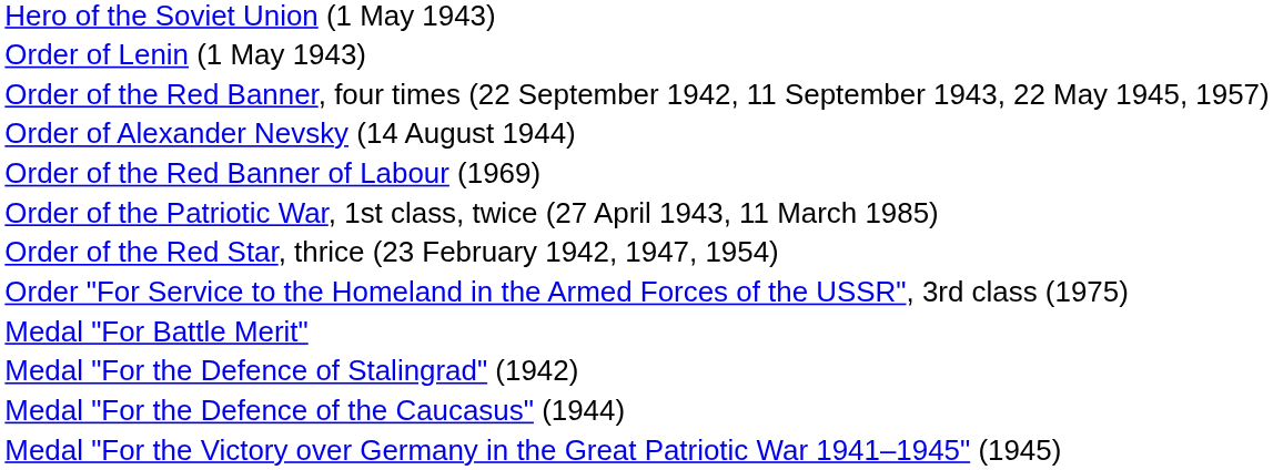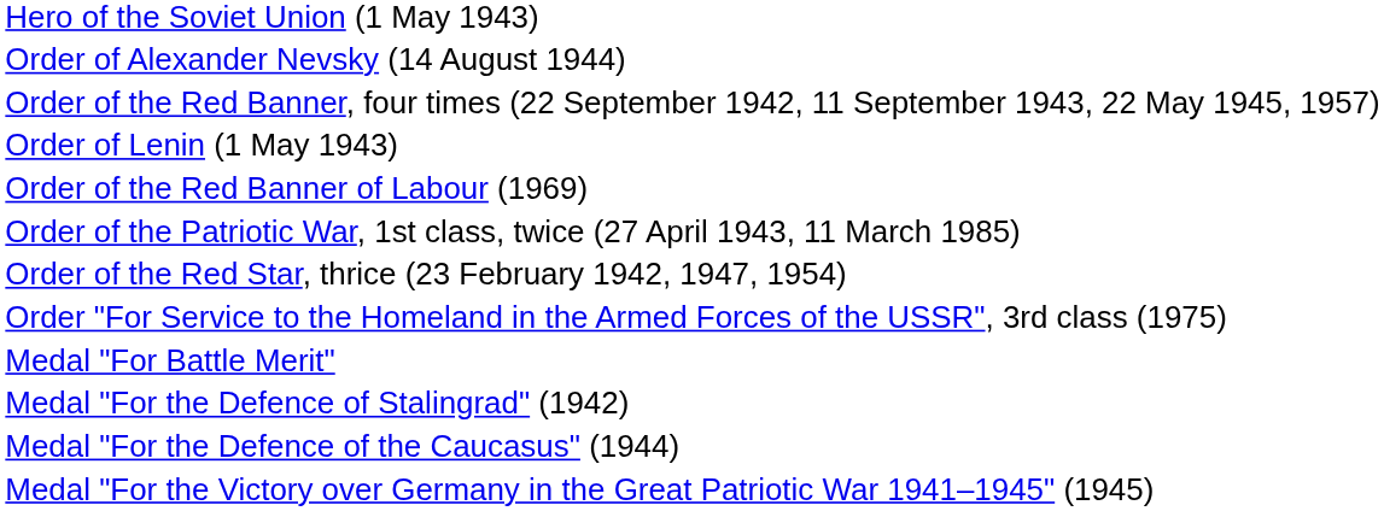rows swapped: Order of Lenin (1 May 1943) <-> Order of Alexander Nevsky (14 August 1944)
